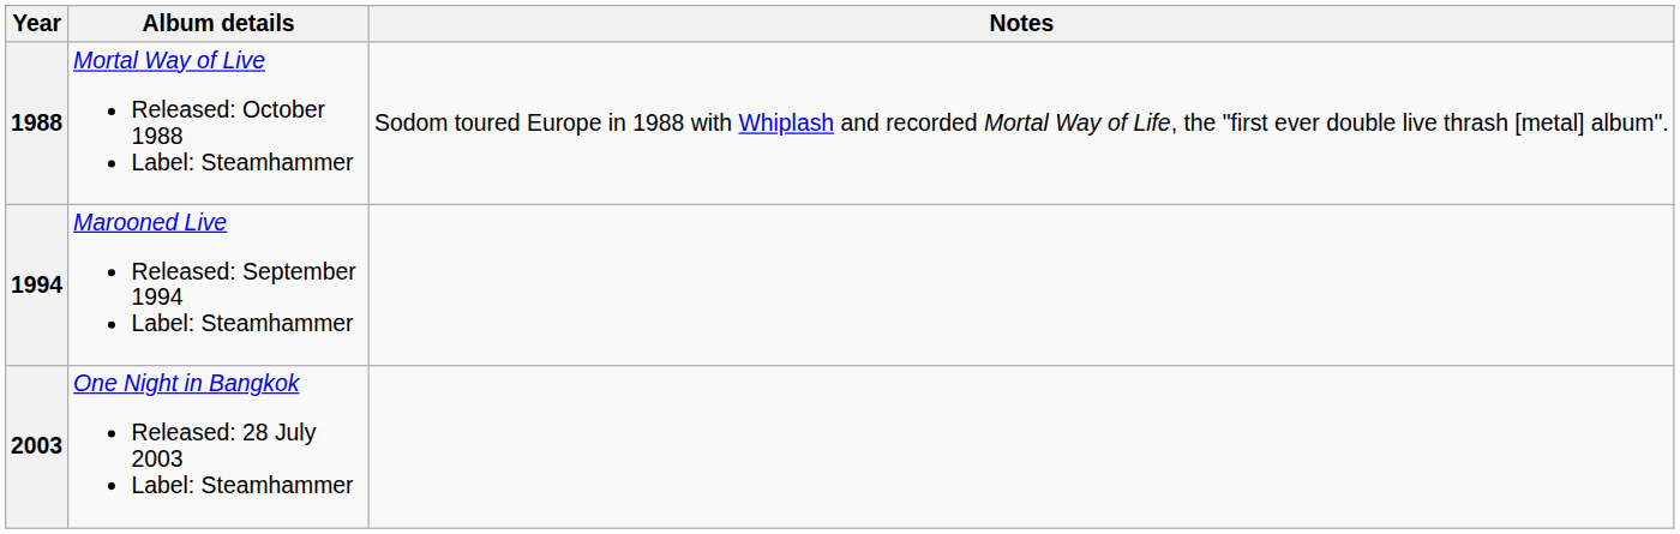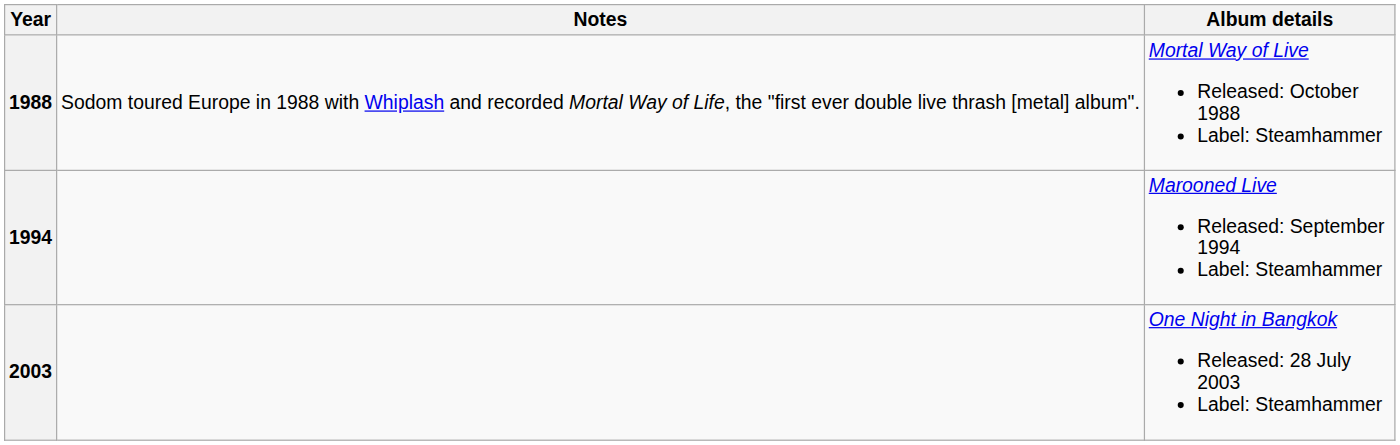columns swapped: Album details <-> Notes
